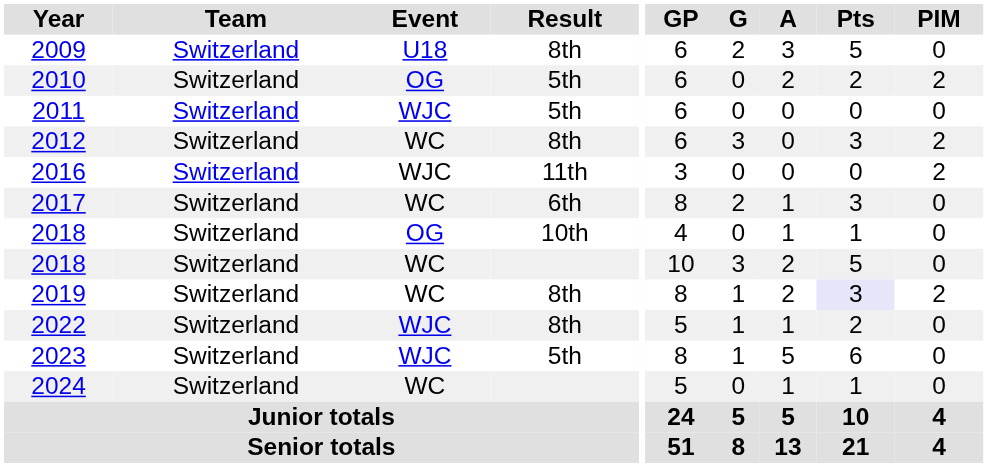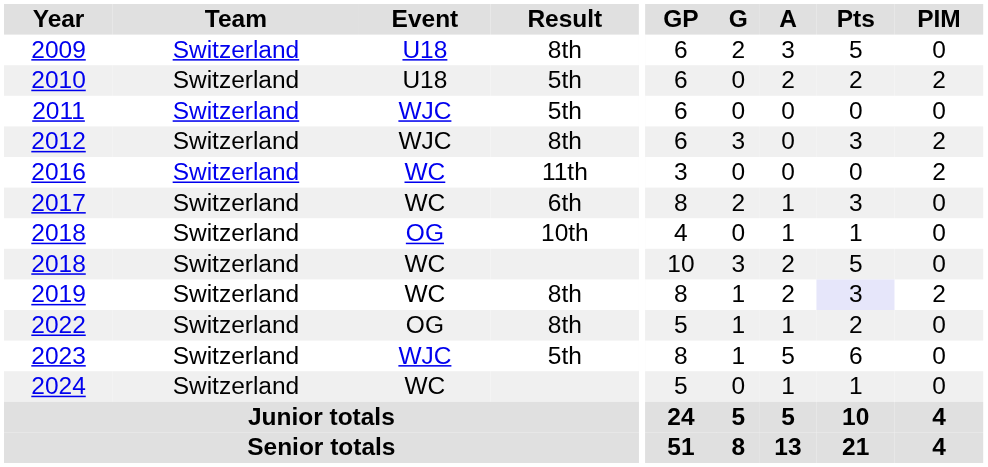2010 | Event: OG -> U18
2012 | Event: WC -> WJC
2016 | Event: WJC -> WC
2022 | Event: WJC -> OG
